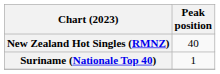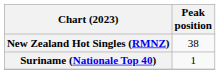New Zealand Hot Singles (RMNZ) | Peak position: 40 -> 38
